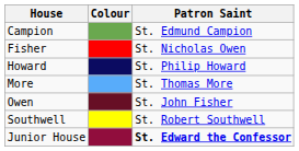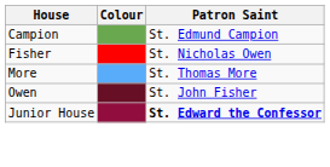- row: Howard | St. Philip Howard
- row: Southwell | St. Robert Southwell
